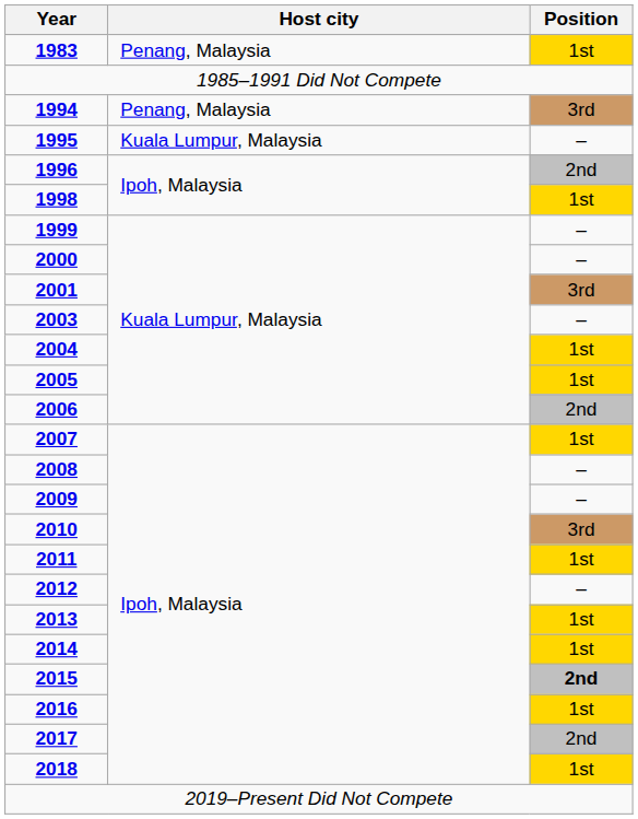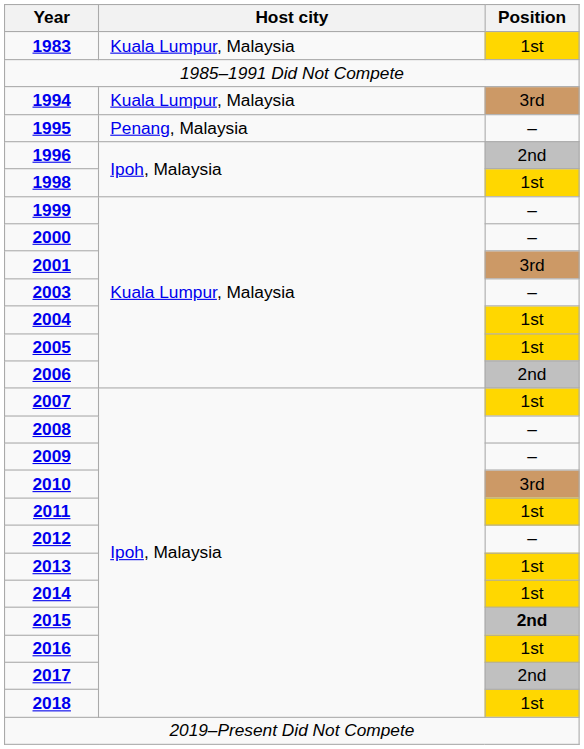1983 | Host city: Penang, Malaysia -> Kuala Lumpur, Malaysia
1994 | Host city: Penang, Malaysia -> Kuala Lumpur, Malaysia
1995 | Host city: Kuala Lumpur, Malaysia -> Penang, Malaysia
